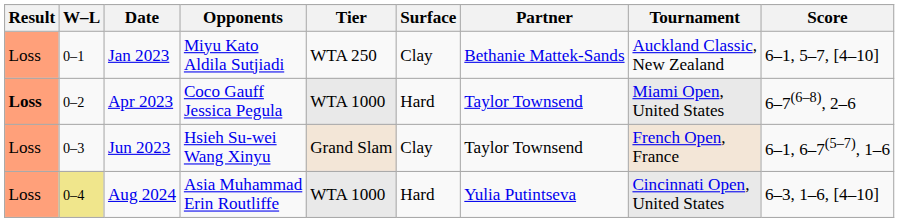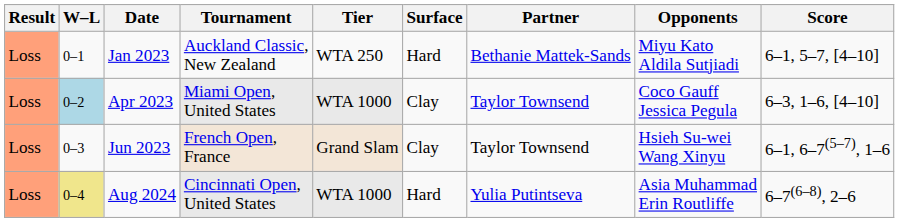columns swapped: Tournament <-> Opponents
Jan 2023 | Surface: Clay -> Hard
Apr 2023 | Result: bold -> normal
Apr 2023 | W–L: no background -> lightblue background
Apr 2023 | Surface: Hard -> Clay
Apr 2023 | Score: 6–7(6–8), 2–6 -> 6–3, 1–6, [4–10]
Aug 2024 | Score: 6–3, 1–6, [4–10] -> 6–7(6–8), 2–6
